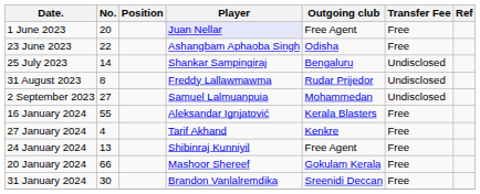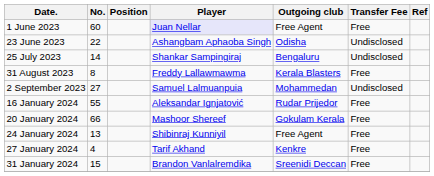1 June 2023 | No.: 20 -> 60
23 June 2023 | Transfer Fee: Free -> Undisclosed
31 August 2023 | Outgoing club: Rudar Prijedor -> Kerala Blasters
31 August 2023 | Transfer Fee: Undisclosed -> Free
16 January 2024 | Outgoing club: Kerala Blasters -> Rudar Prijedor
rows swapped: 20 January 2024 <-> 27 January 2024
31 January 2024 | No.: 30 -> 15
